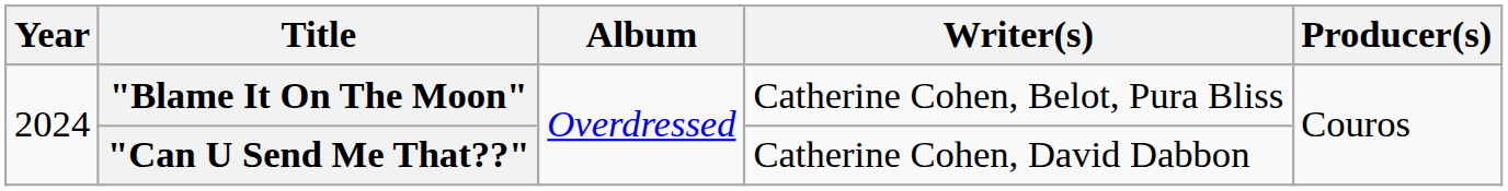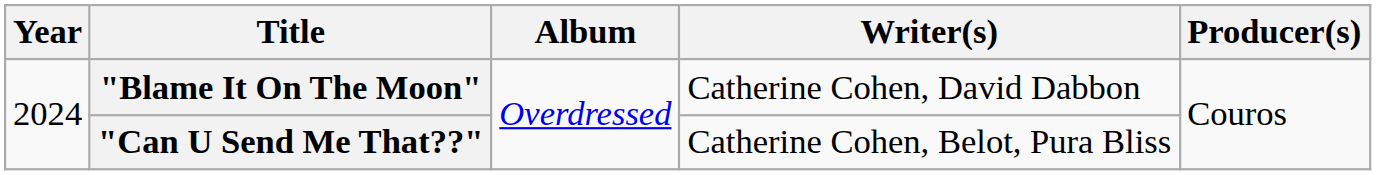"Blame It On The Moon" | Writer(s): Catherine Cohen, Belot, Pura Bliss -> Catherine Cohen, David Dabbon
"Can U Send Me That??" | Writer(s): Catherine Cohen, David Dabbon -> Catherine Cohen, Belot, Pura Bliss
